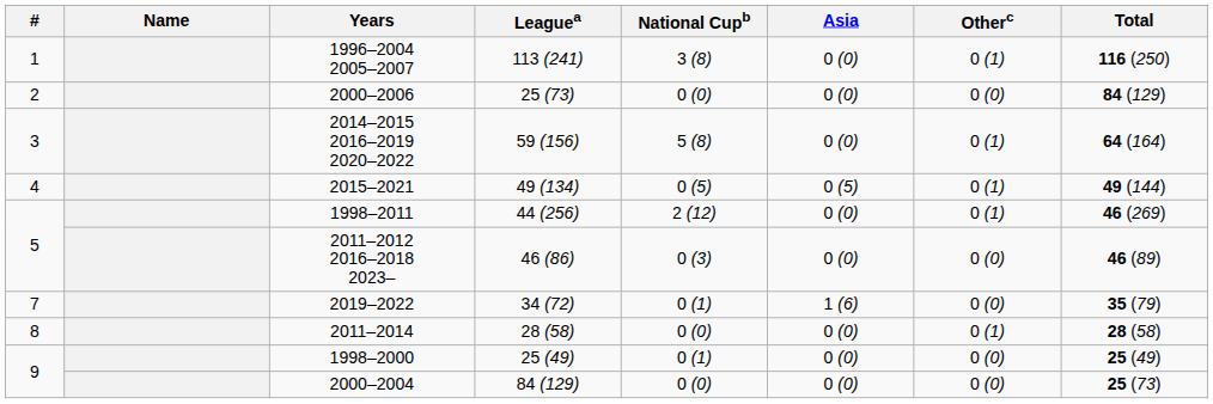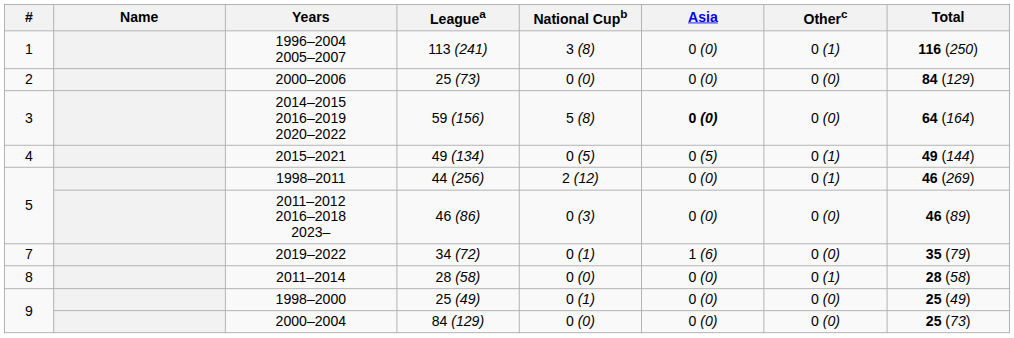2014–2015 2016–2019 2020–2022 | Asia: normal -> bold
2014–2015 2016–2019 2020–2022 | Otherc: 0 (1) -> 0 (0)
